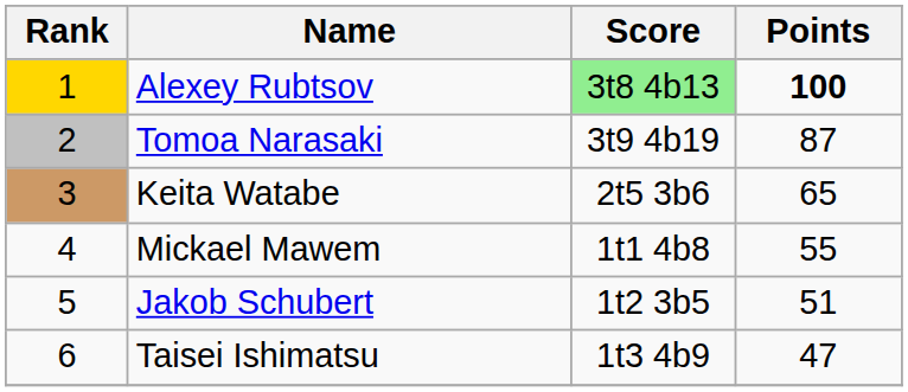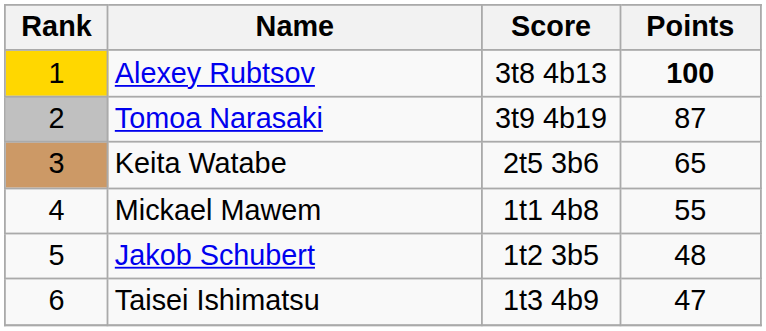Alexey Rubtsov | Score: lightgreen background -> no background
Jakob Schubert | Points: 51 -> 48
